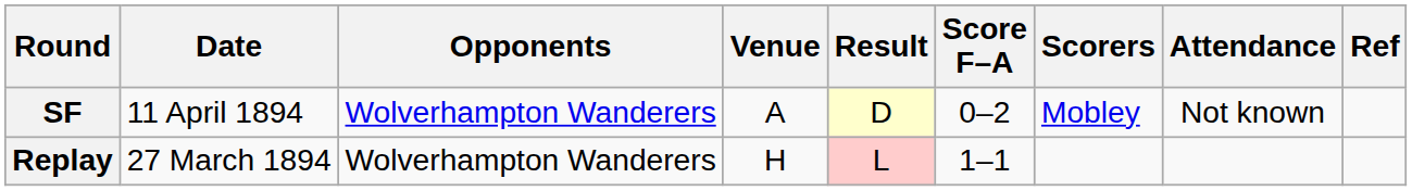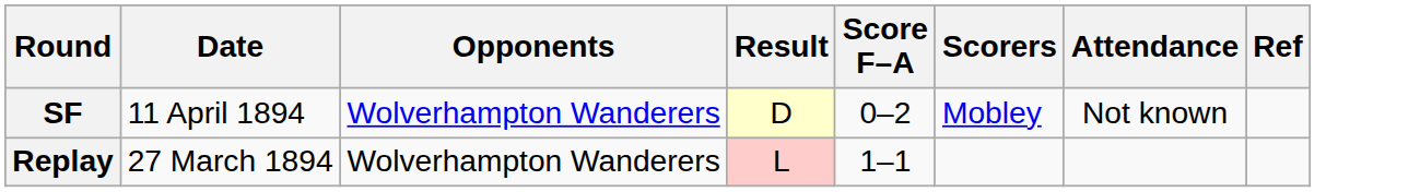- column: Venue | A | H
